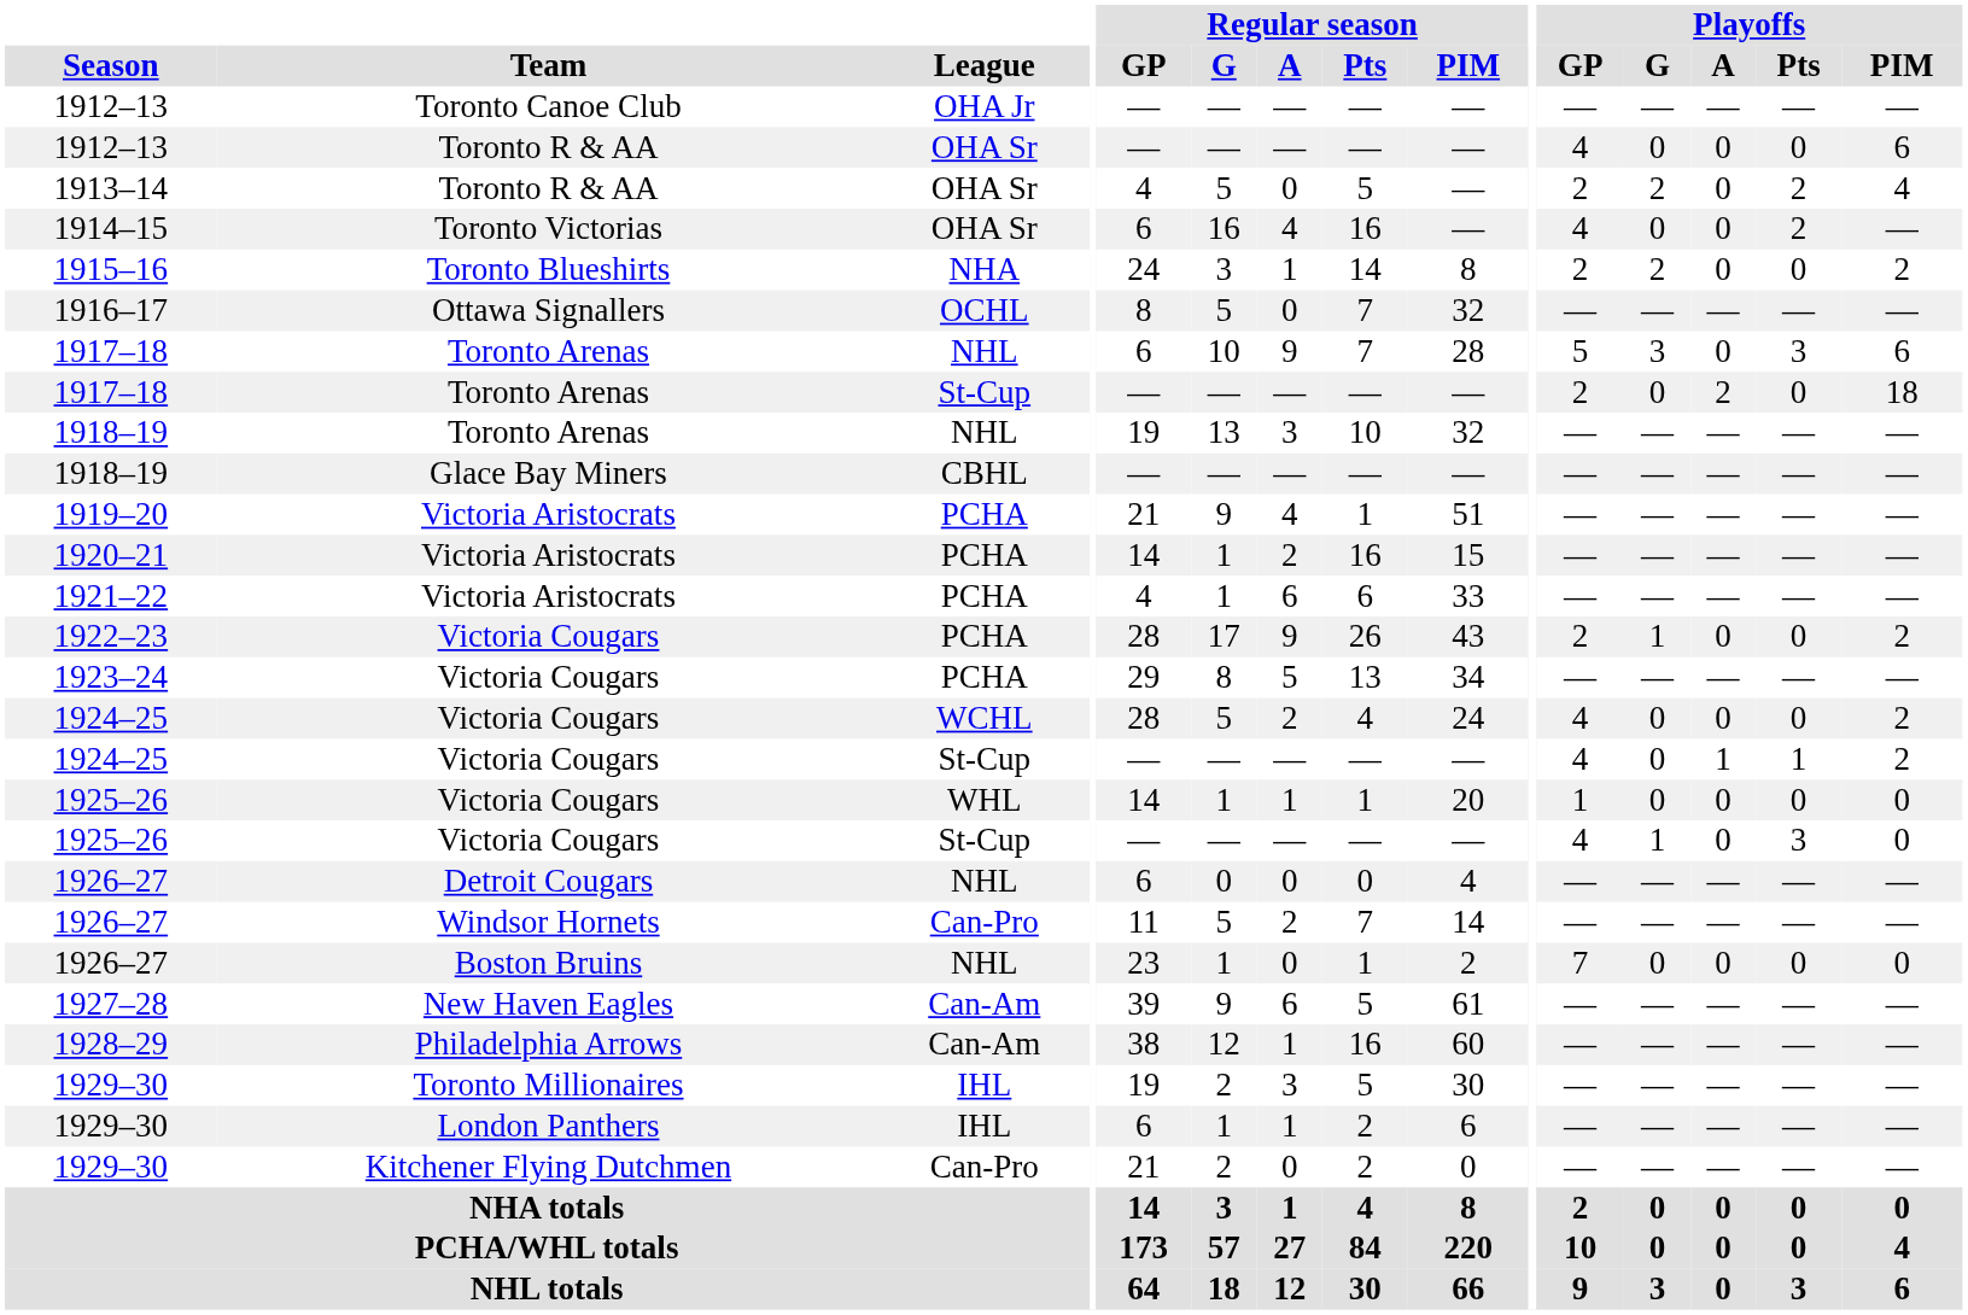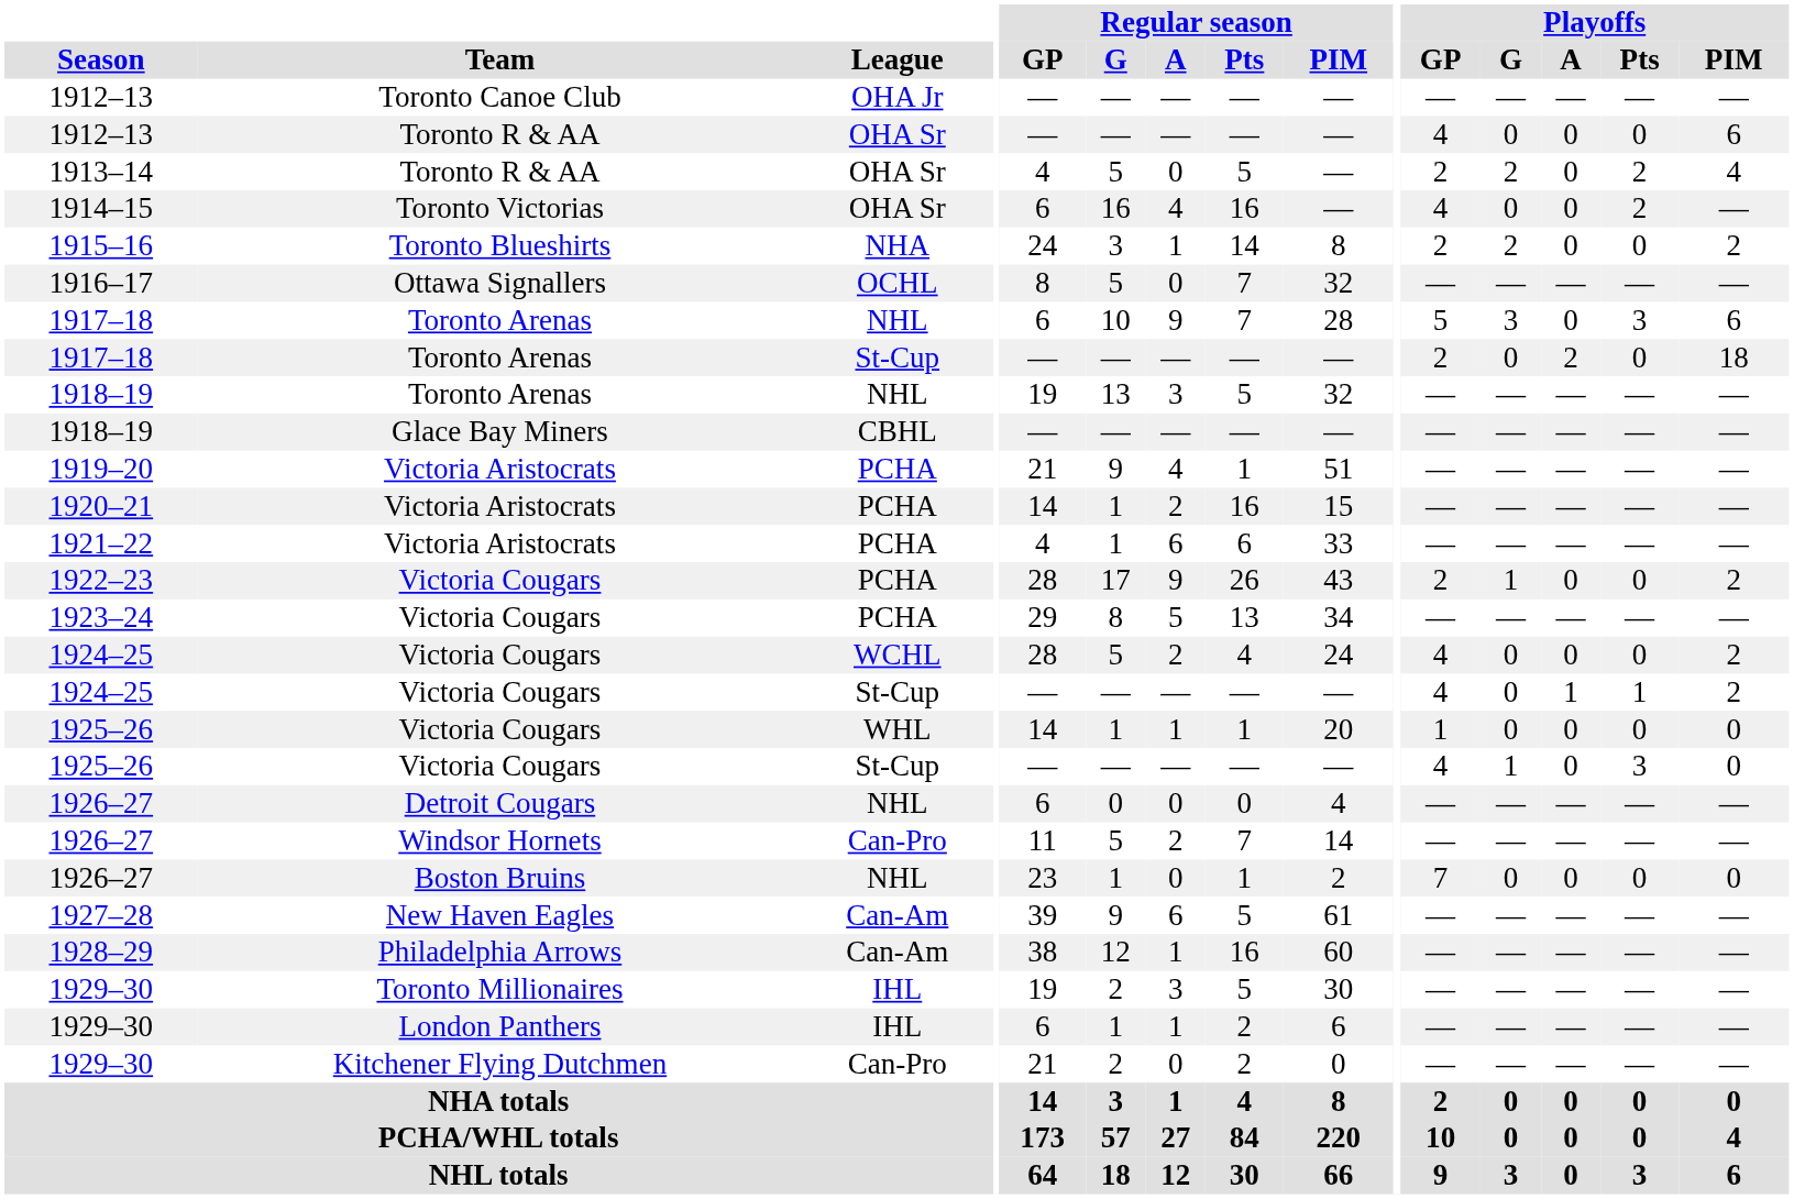1918–19 / NHL | Regular season / Pts: 10 -> 5
